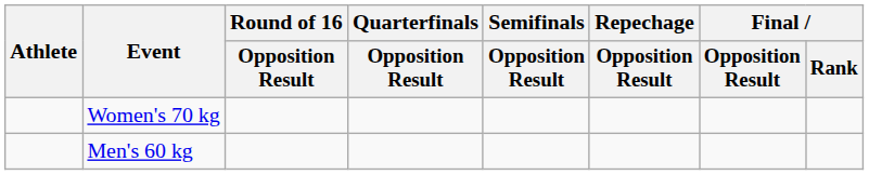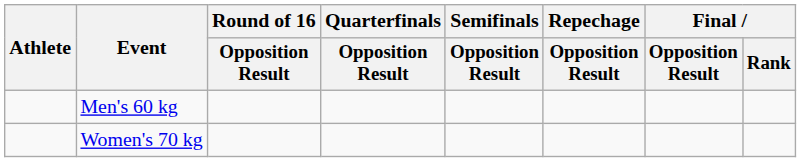rows swapped: Men's 60 kg <-> Women's 70 kg
